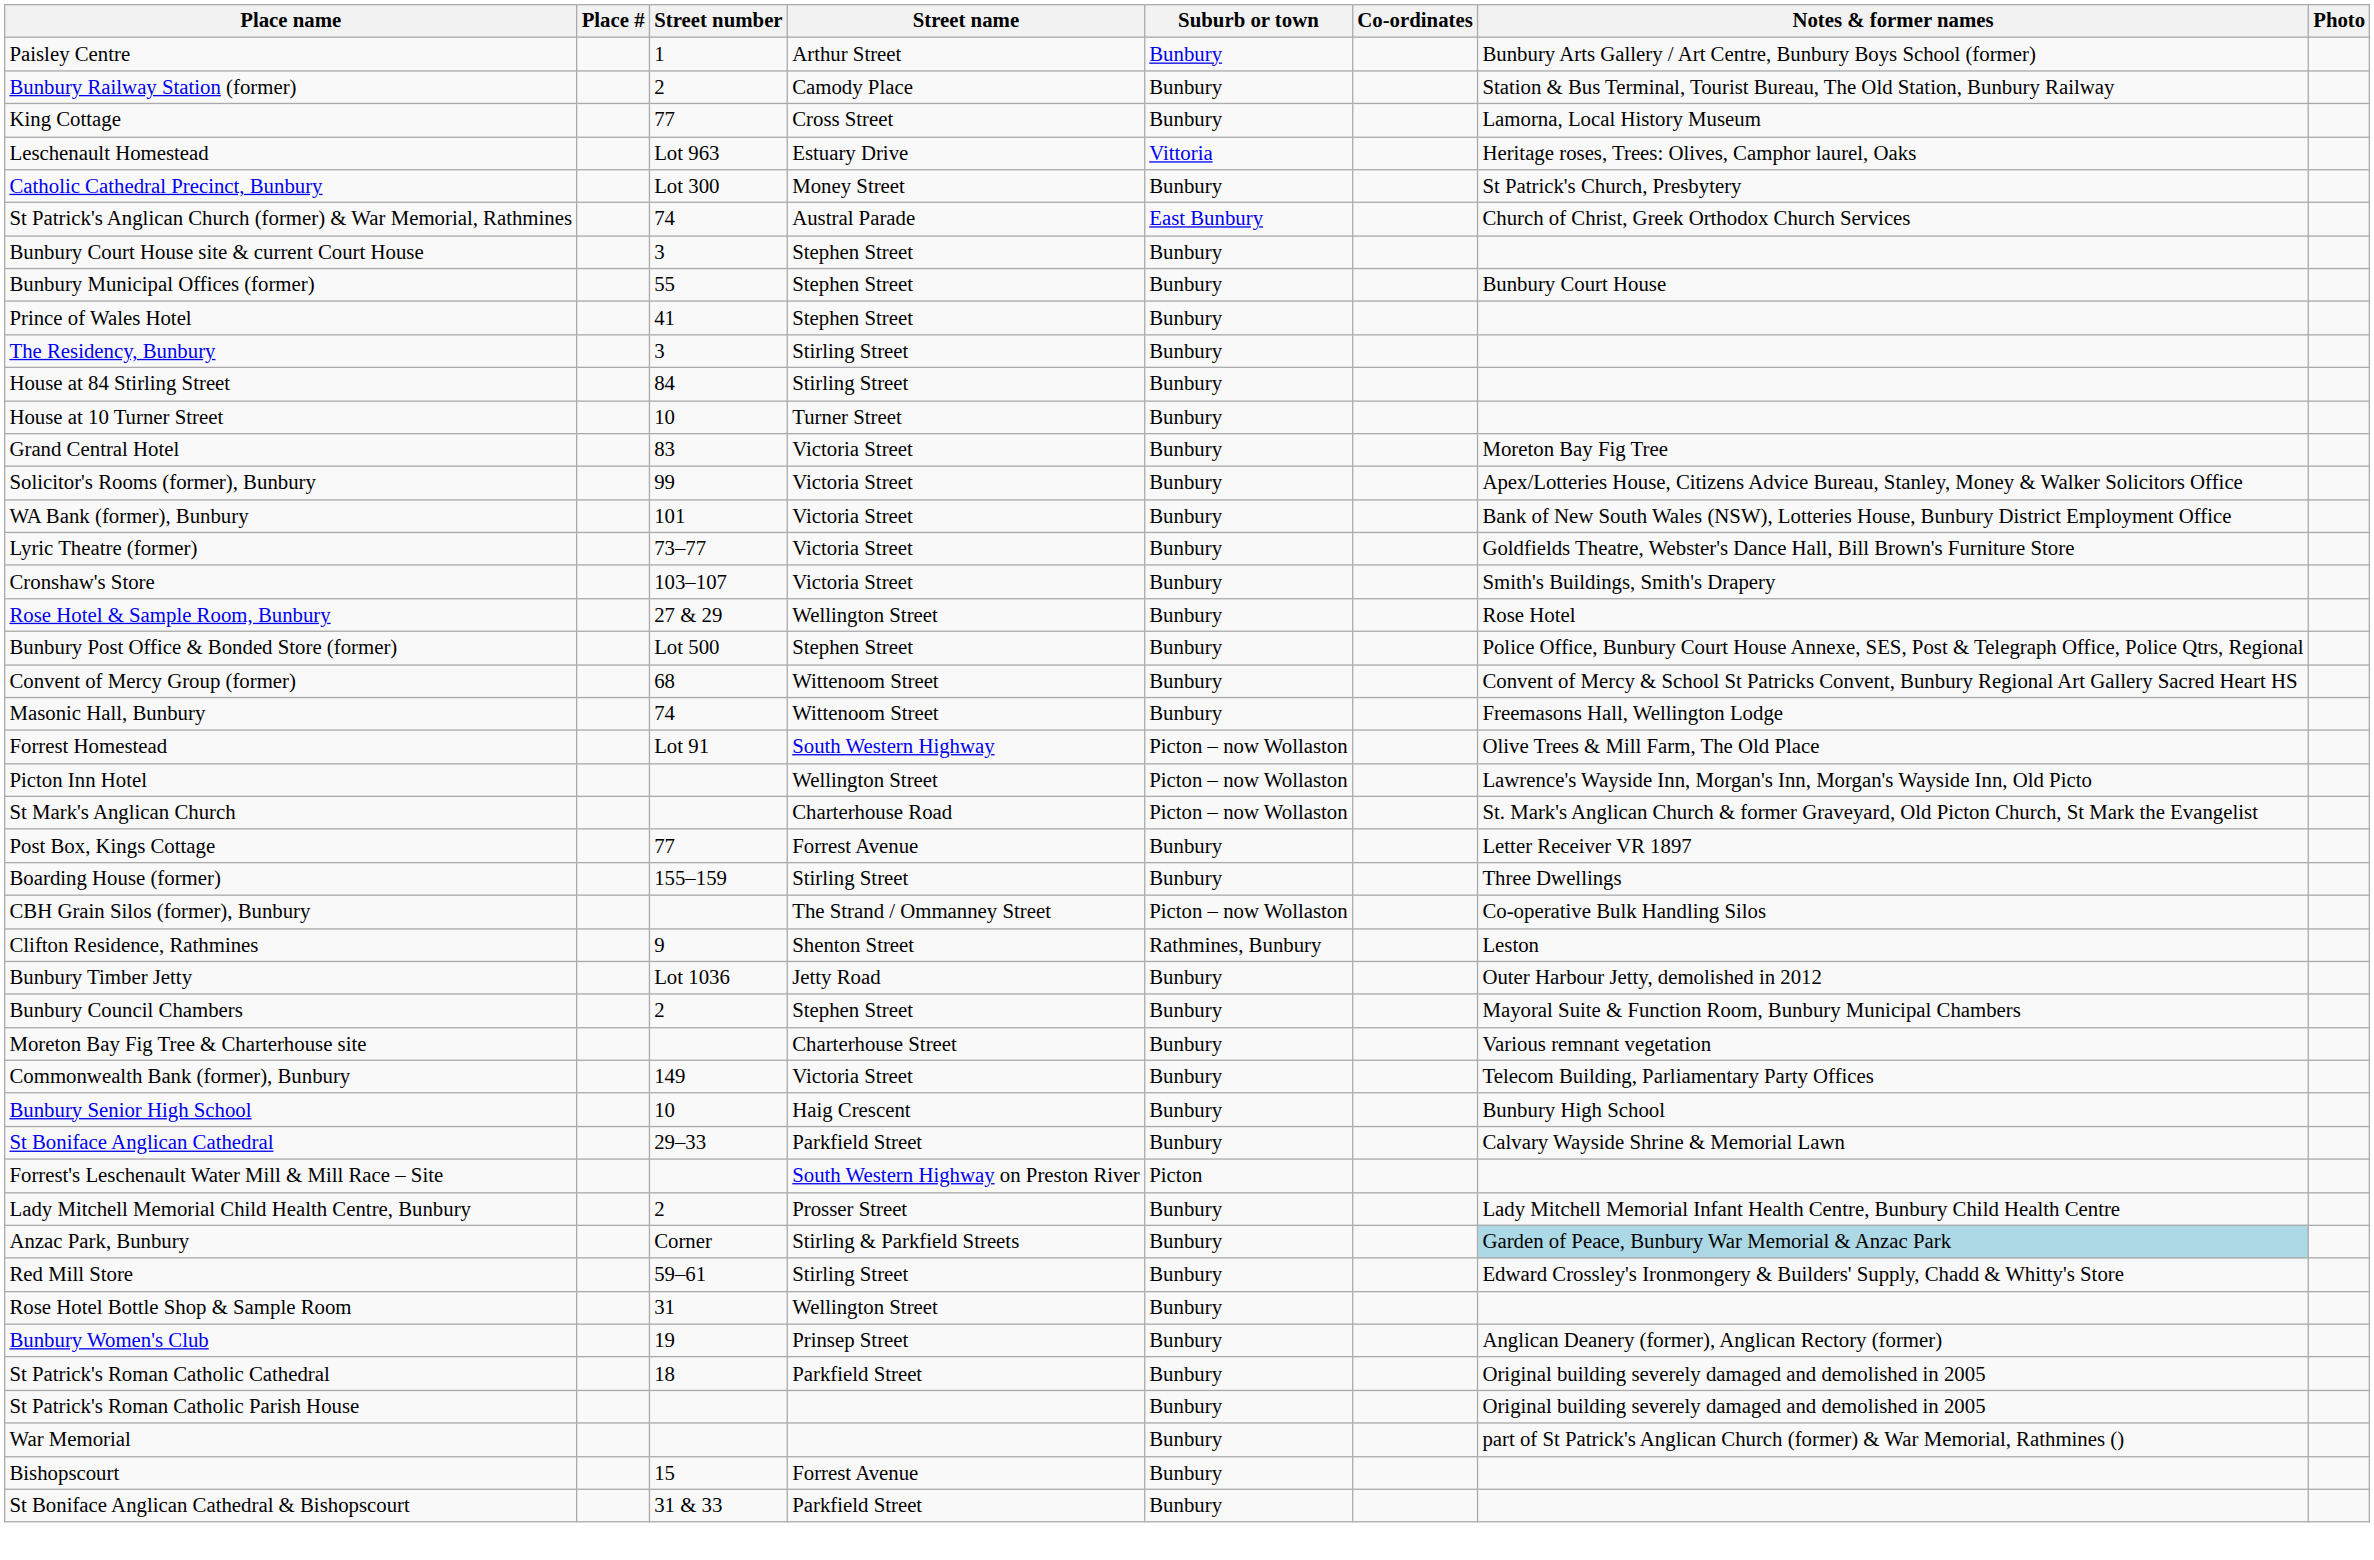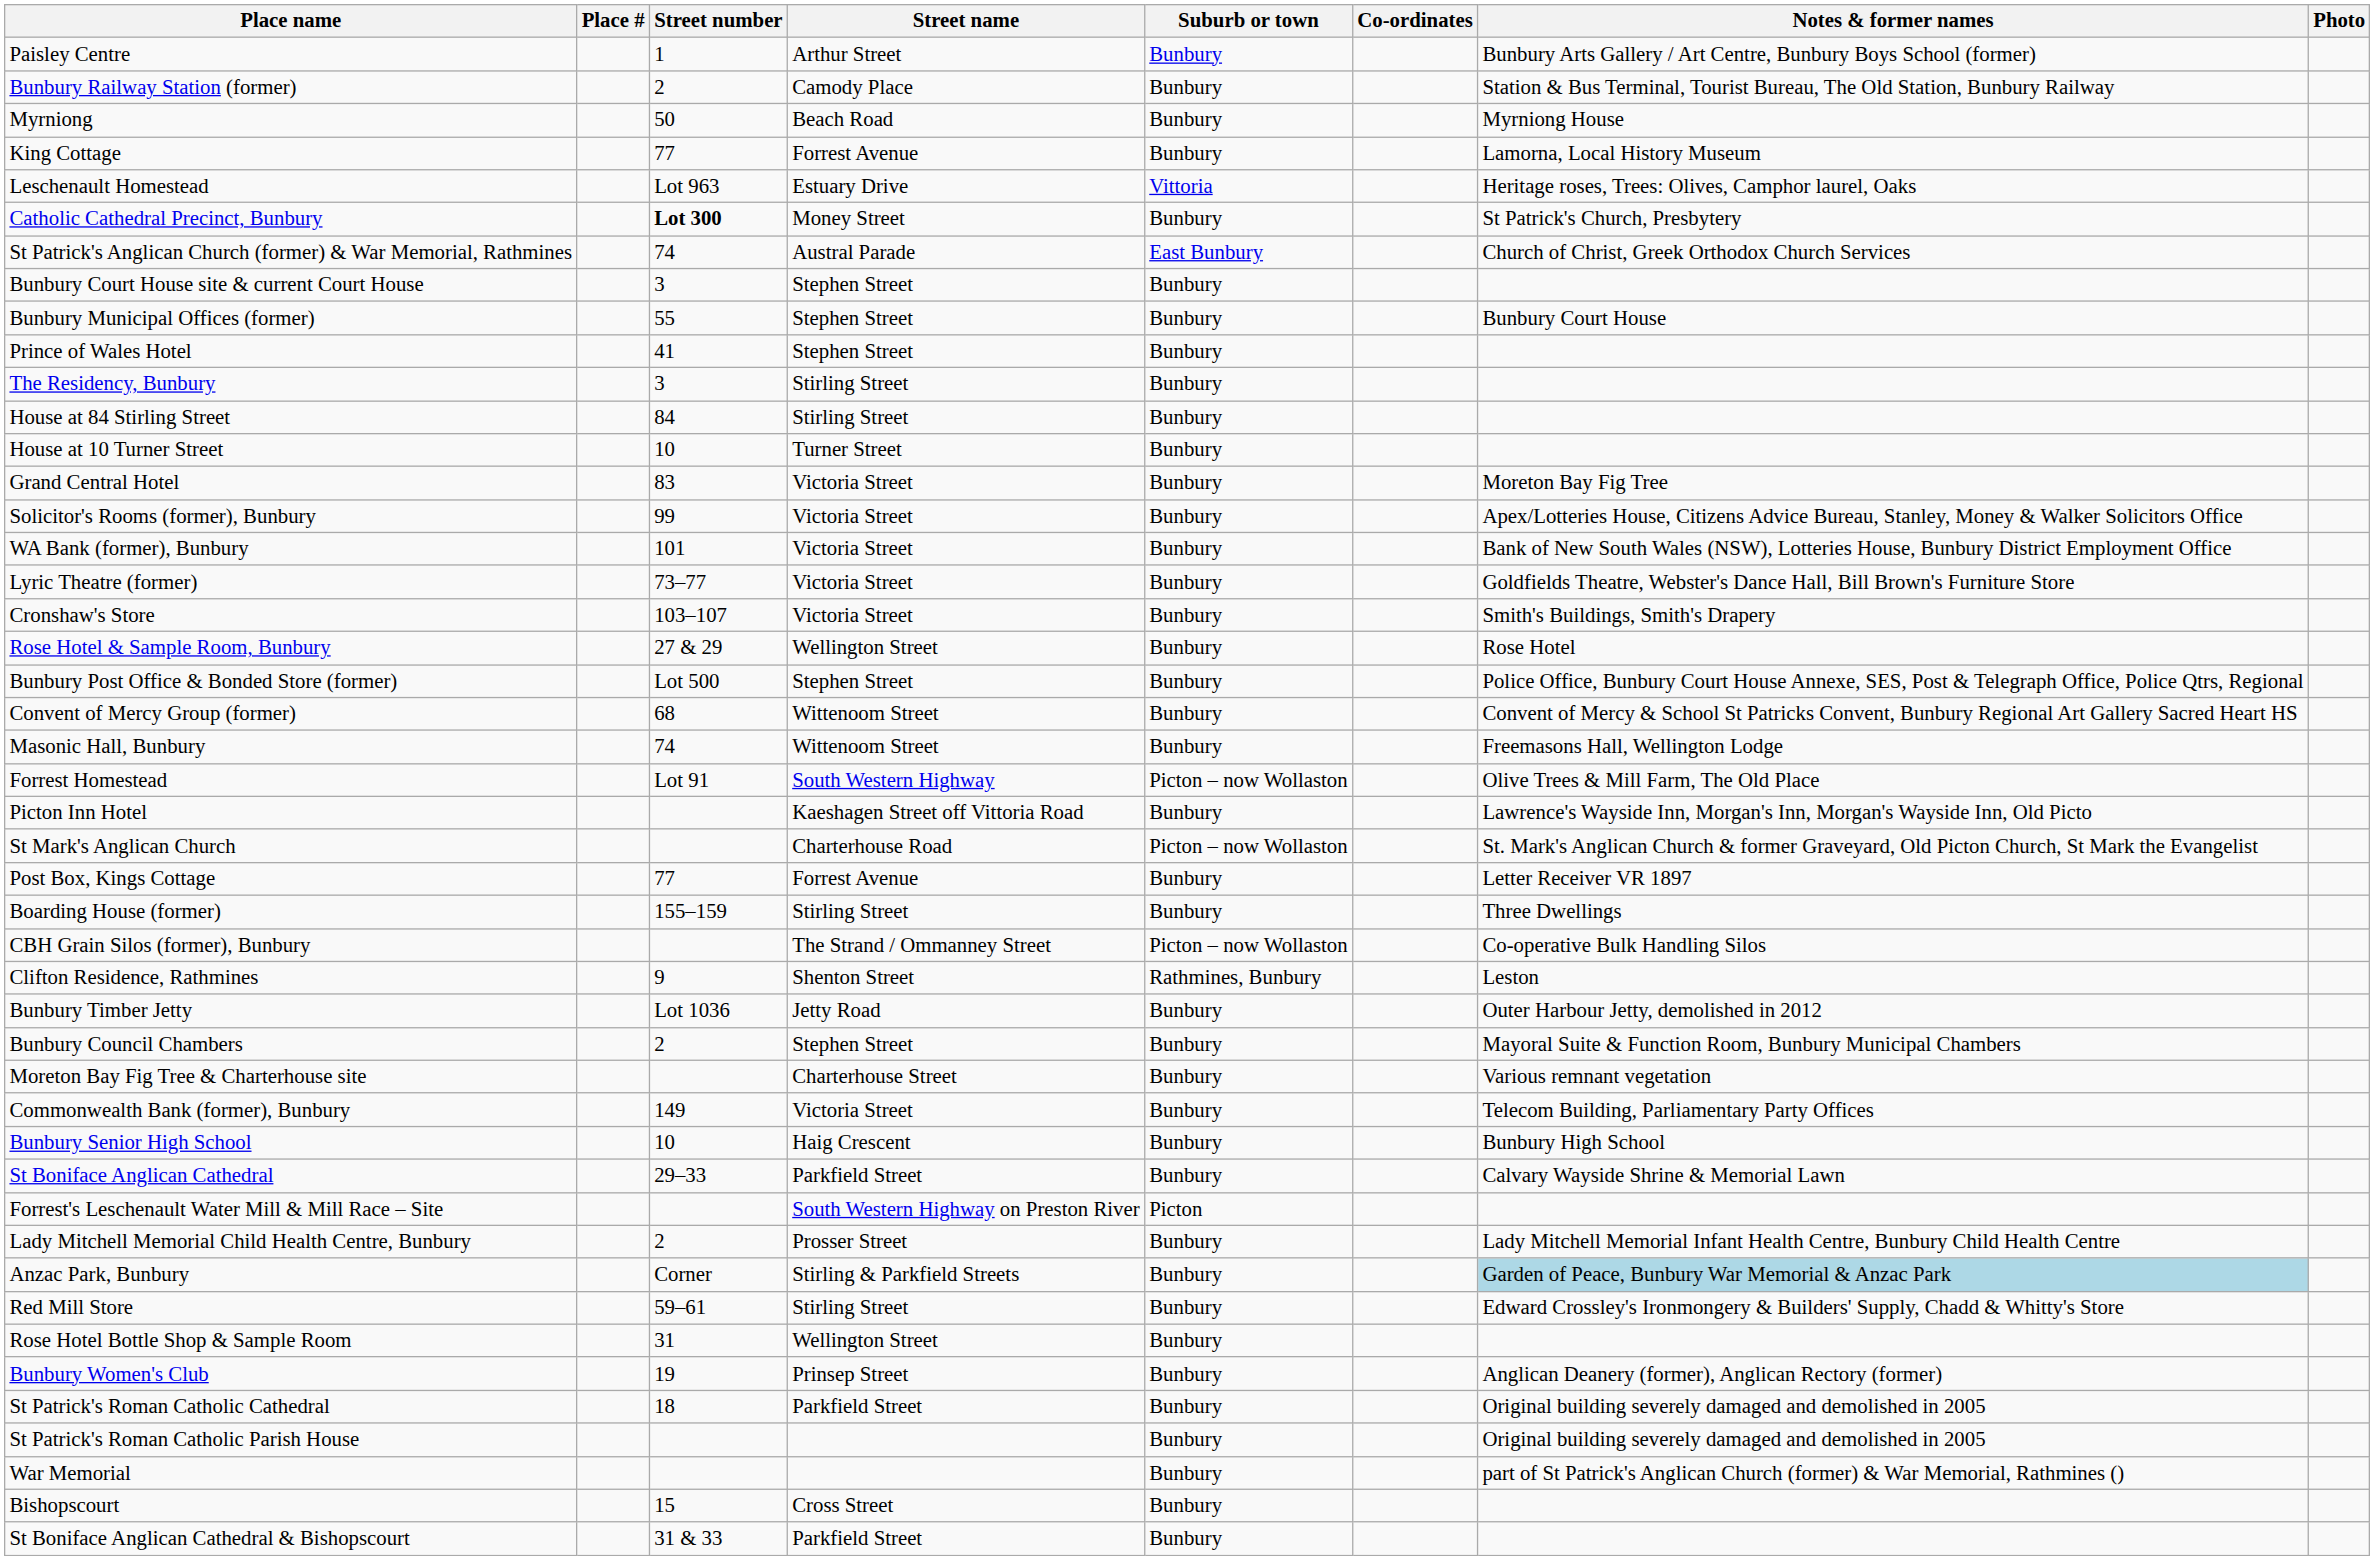+ row: Myrniong | 50 | Beach Road | Bunbury | Myrniong House
King Cottage | Street name: Cross Street -> Forrest Avenue
Catholic Cathedral Precinct, Bunbury | Street number: normal -> bold
Picton Inn Hotel | Street name: Wellington Street -> Kaeshagen Street off Vittoria Road
Picton Inn Hotel | Suburb or town: Picton – now Wollaston -> Bunbury
Bishopscourt | Street name: Forrest Avenue -> Cross Street
